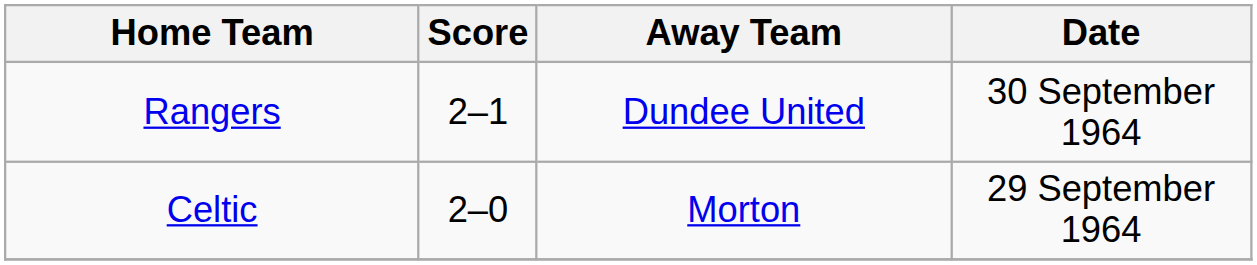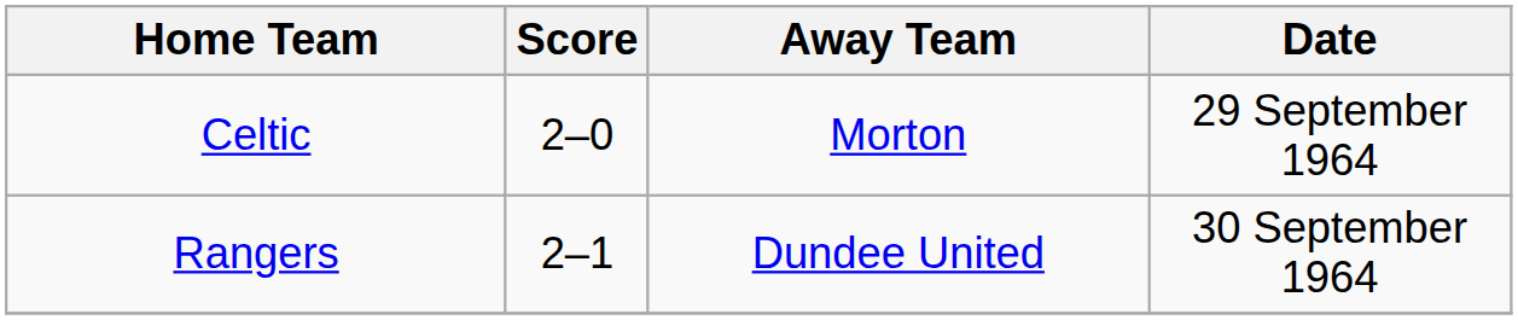rows swapped: Celtic <-> Rangers
